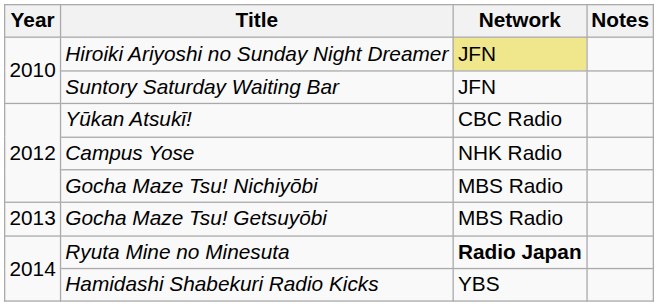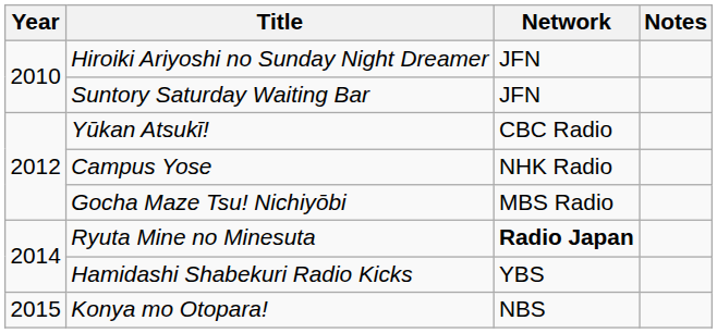Hiroiki Ariyoshi no Sunday Night Dreamer | Network: khaki background -> no background
- row: 2013 | Gocha Maze Tsu! Getsuyōbi | MBS Radio
+ row: 2015 | Konya mo Otopara! | NBS
